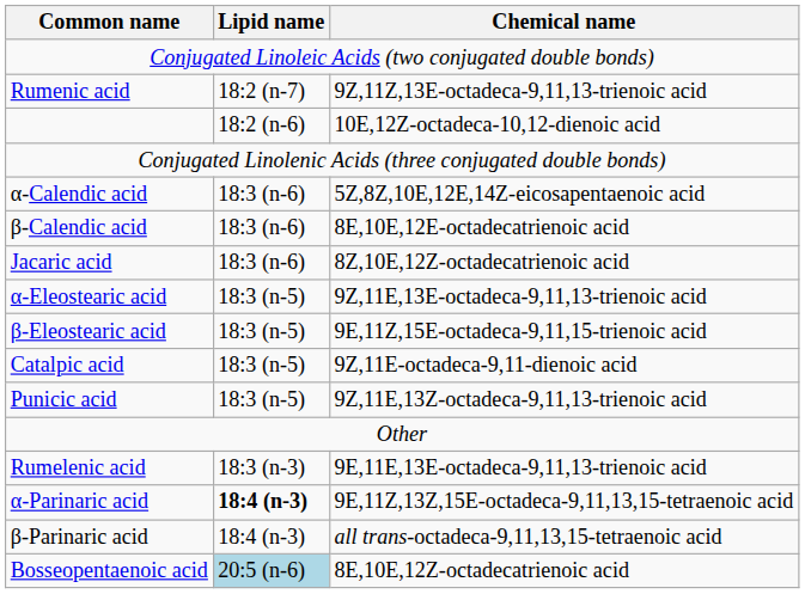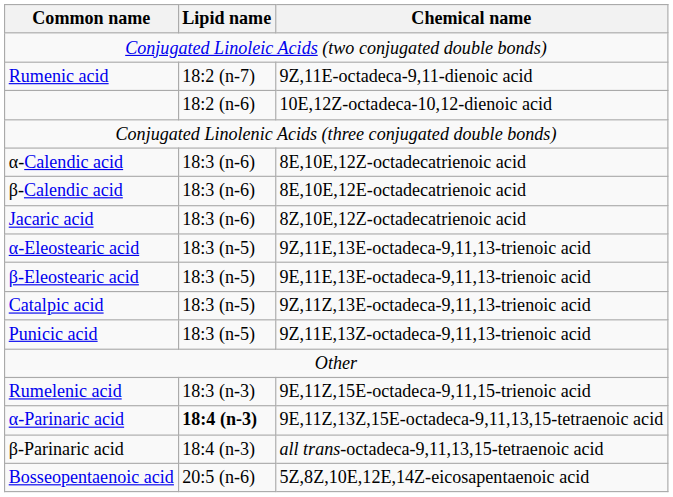Rumenic acid | Chemical name: 9Z,11Z,13E-octadeca-9,11,13-trienoic acid -> 9Z,11E-octadeca-9,11-dienoic acid
α-Calendic acid | Chemical name: 5Z,8Z,10E,12E,14Z-eicosapentaenoic acid -> 8E,10E,12Z-octadecatrienoic acid
β-Eleostearic acid | Chemical name: 9E,11Z,15E-octadeca-9,11,15-trienoic acid -> 9E,11E,13E-octadeca-9,11,13-trienoic acid
Catalpic acid | Chemical name: 9Z,11E-octadeca-9,11-dienoic acid -> 9Z,11Z,13E-octadeca-9,11,13-trienoic acid
Rumelenic acid | Chemical name: 9E,11E,13E-octadeca-9,11,13-trienoic acid -> 9E,11Z,15E-octadeca-9,11,15-trienoic acid
Bosseopentaenoic acid | Lipid name: lightblue background -> no background
Bosseopentaenoic acid | Chemical name: 8E,10E,12Z-octadecatrienoic acid -> 5Z,8Z,10E,12E,14Z-eicosapentaenoic acid
